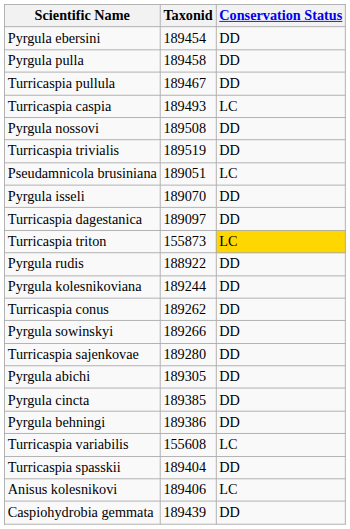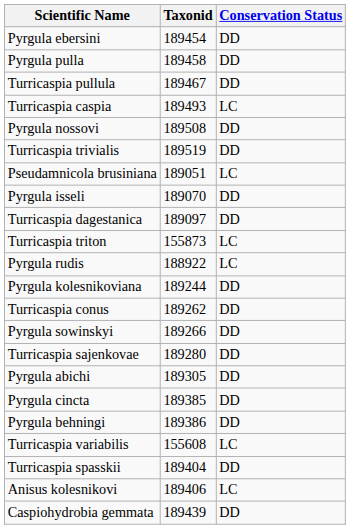Turricaspia triton | Conservation Status: gold background -> no background
Pyrgula rudis | Conservation Status: DD -> LC
